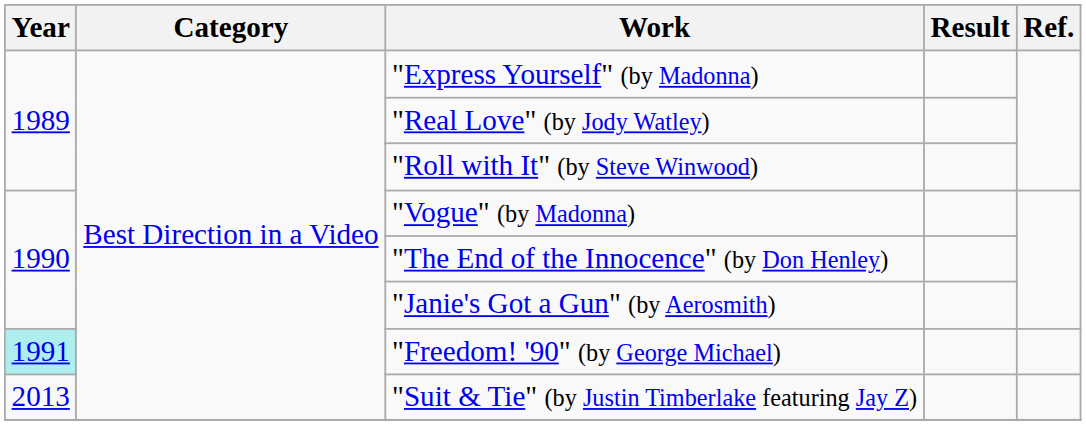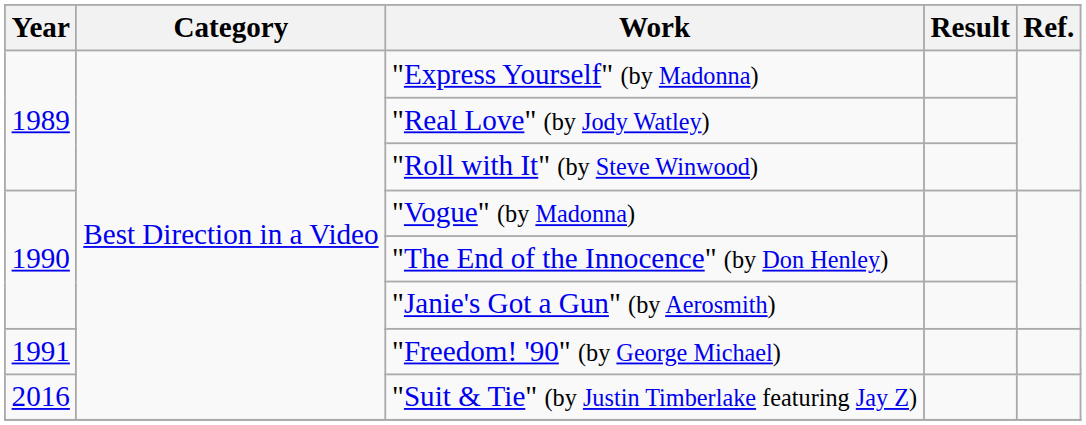"Freedom! '90" (by George Michael) | Year: paleturquoise background -> no background
"Suit & Tie" (by Justin Timberlake featuring Jay Z) | Year: 2013 -> 2016
